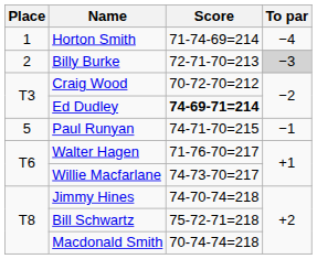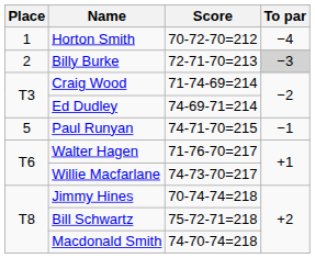Horton Smith | Score: 71-74-69=214 -> 70-72-70=212
Craig Wood | Score: 70-72-70=212 -> 71-74-69=214
Ed Dudley | Score: bold -> normal
Jimmy Hines | Score: 74-70-74=218 -> 70-74-74=218
Macdonald Smith | Score: 70-74-74=218 -> 74-70-74=218
